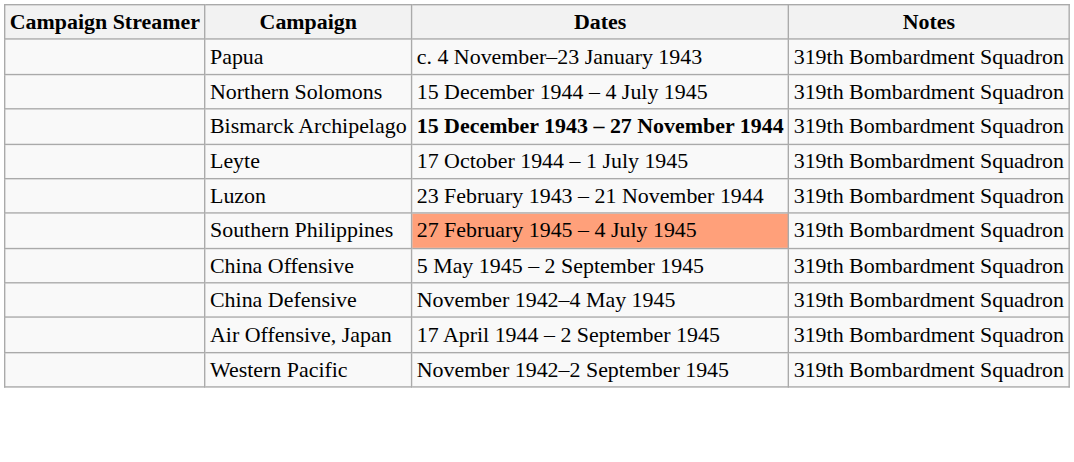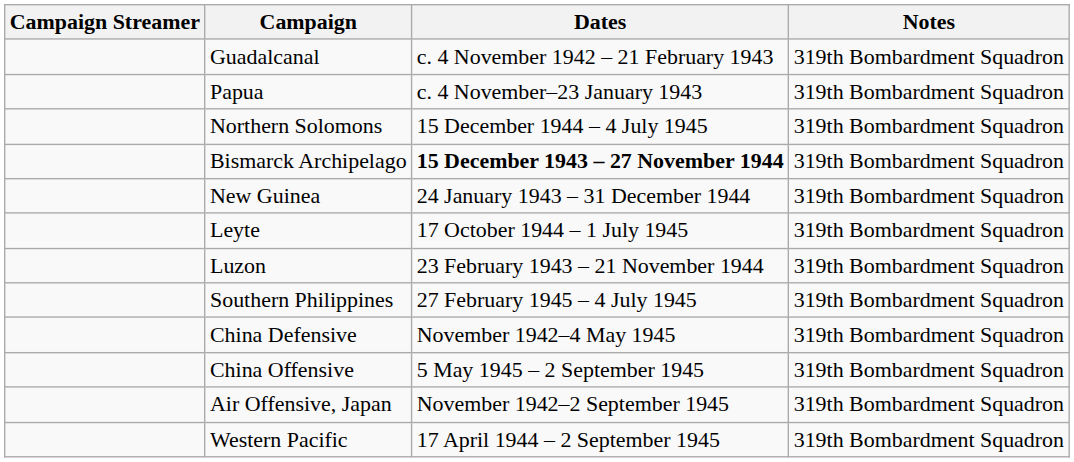+ row: Guadalcanal | c. 4 November 1942 – 21 February 1943 | 319th Bombardment Squadron
+ row: New Guinea | 24 January 1943 – 31 December 1944 | 319th Bombardment Squadron
Southern Philippines | Dates: lightsalmon background -> no background
rows swapped: China Defensive <-> China Offensive
Air Offensive, Japan | Dates: 17 April 1944 – 2 September 1945 -> November 1942–2 September 1945
Western Pacific | Dates: November 1942–2 September 1945 -> 17 April 1944 – 2 September 1945
